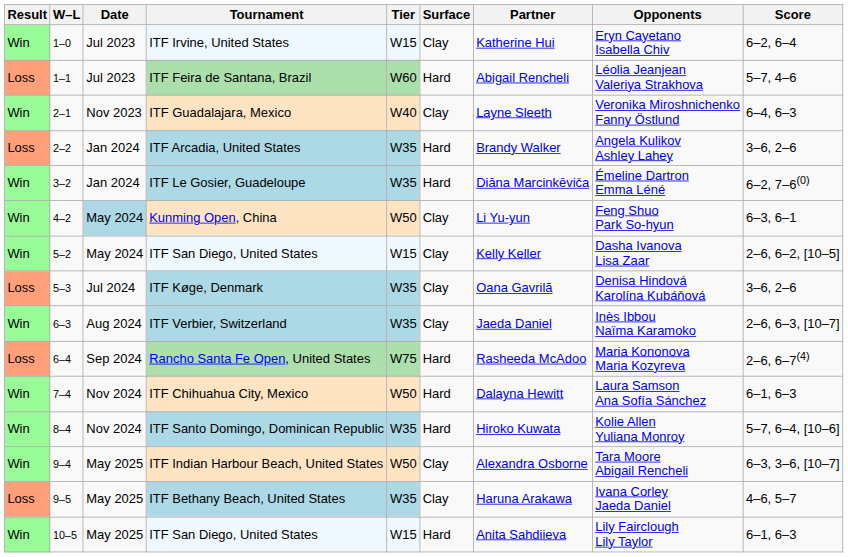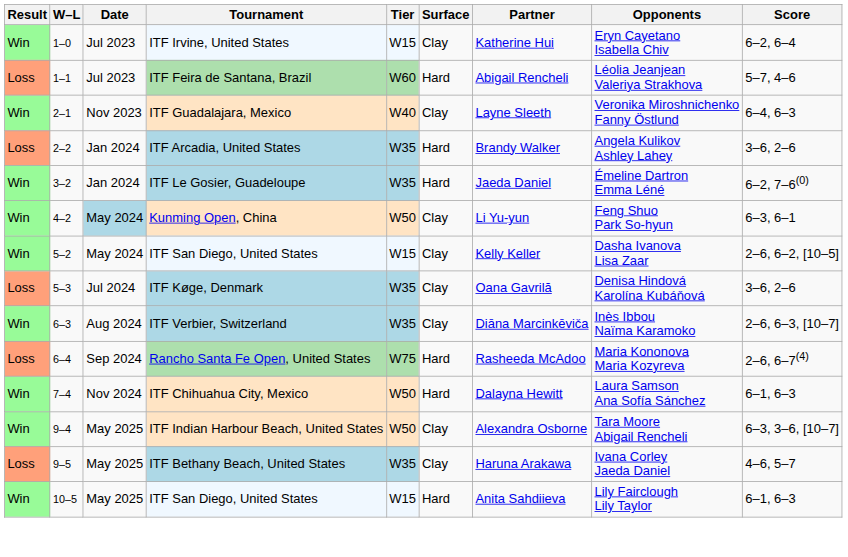ITF Le Gosier, Guadeloupe | Partner: Diāna Marcinkēviča -> Jaeda Daniel
ITF Verbier, Switzerland | Partner: Jaeda Daniel -> Diāna Marcinkēviča
- row: Win | 8–4 | Nov 2024 | ITF Santo Domingo, Dominican Republic | W35 | Hard | Hiroko Kuwata | Kolie Allen Yuliana Monroy | 5–7, 6–4, [10–6]
